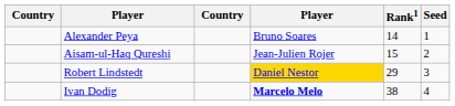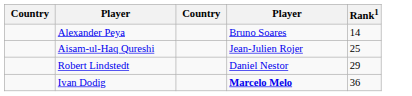- column: Seed | 1 | 2 | 3 | 4
Aisam-ul-Haq Qureshi | Rank1: 15 -> 25
Robert Lindstedt | column 4: gold background -> no background
Ivan Dodig | Rank1: 38 -> 36
